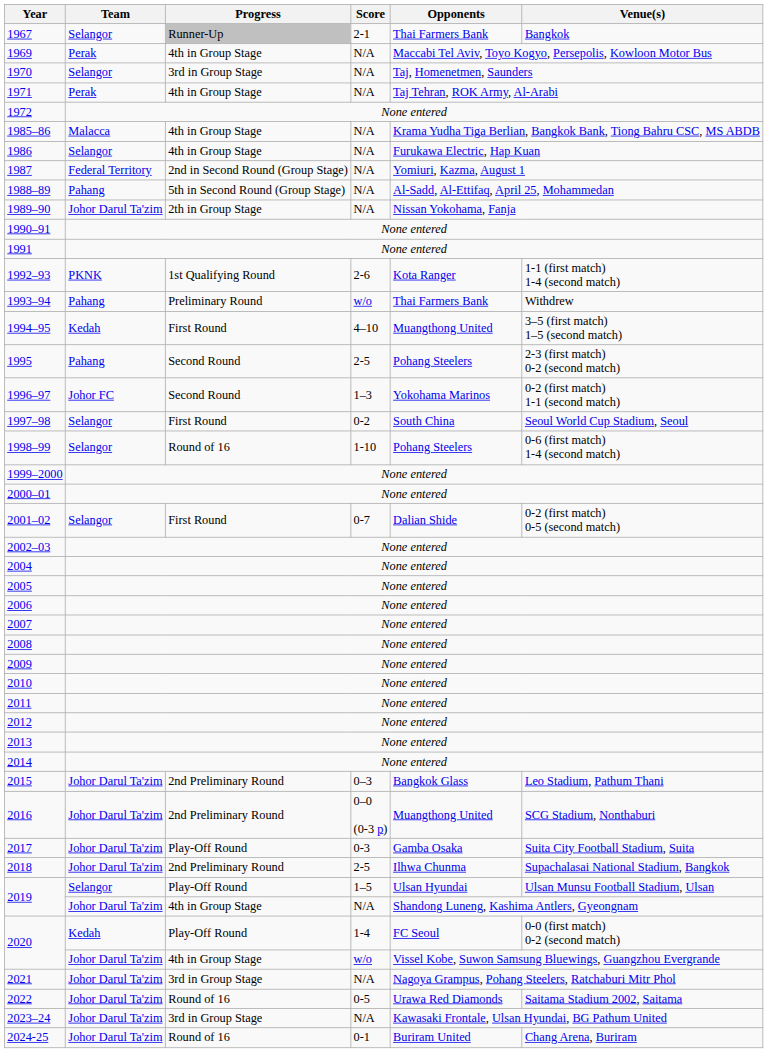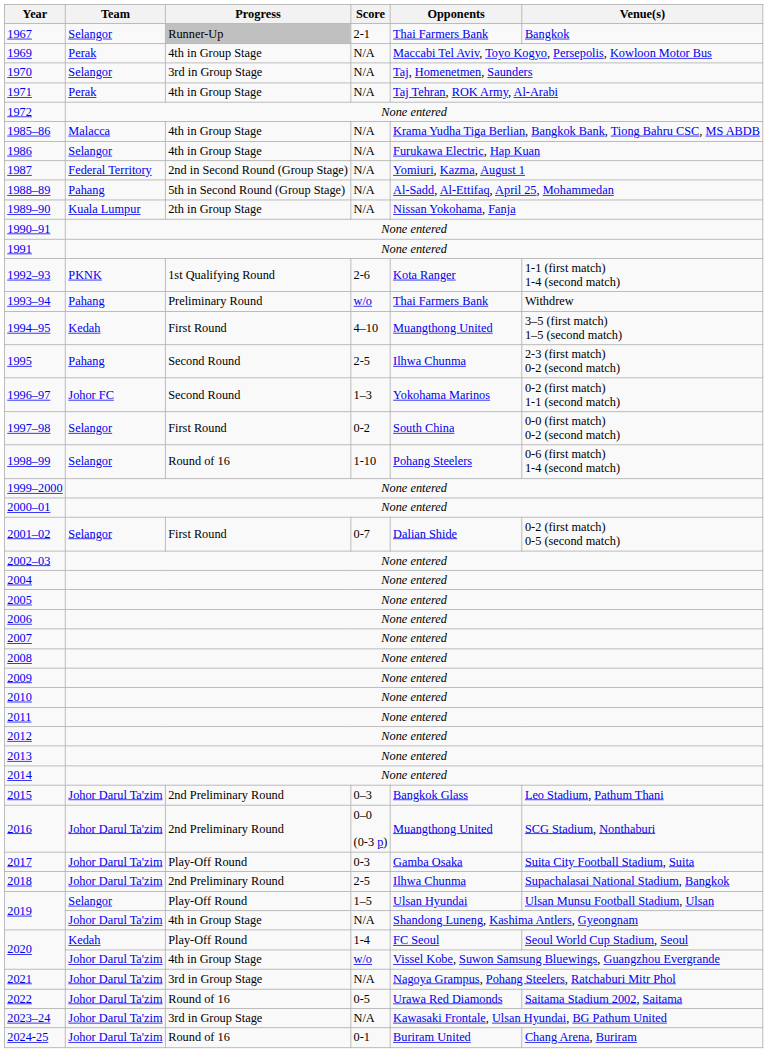1989–90 | Team: Johor Darul Ta'zim -> Kuala Lumpur
1995 | Opponents: Pohang Steelers -> Ilhwa Chunma
1997–98 | Venue(s): Seoul World Cup Stadium, Seoul -> 0-0 (first match) 0-2 (second match)
2020 / 1-4 | Venue(s): 0-0 (first match) 0-2 (second match) -> Seoul World Cup Stadium, Seoul
